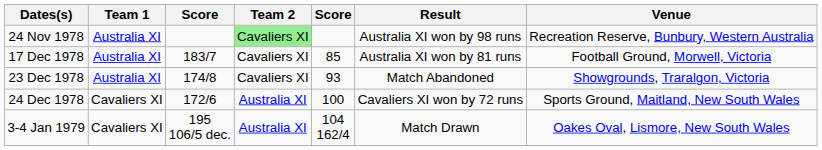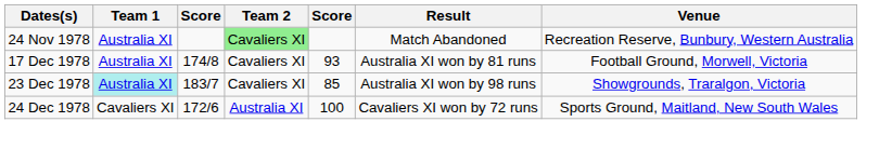24 Nov 1978 | Result: Australia XI won by 98 runs -> Match Abandoned
17 Dec 1978 | column 3: 183/7 -> 174/8
17 Dec 1978 | column 5: 85 -> 93
23 Dec 1978 | Team 1: no background -> paleturquoise background
23 Dec 1978 | column 3: 174/8 -> 183/7
23 Dec 1978 | column 5: 93 -> 85
23 Dec 1978 | Result: Match Abandoned -> Australia XI won by 98 runs
- row: 3-4 Jan 1979 | Cavaliers XI | 195 106/5 dec. | Australia XI | 104 162/4 | Match Drawn | Oakes Oval, Lismore, New South Wales
